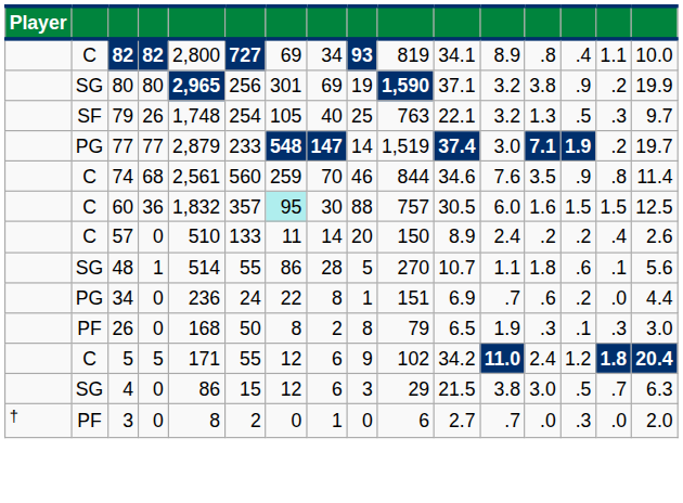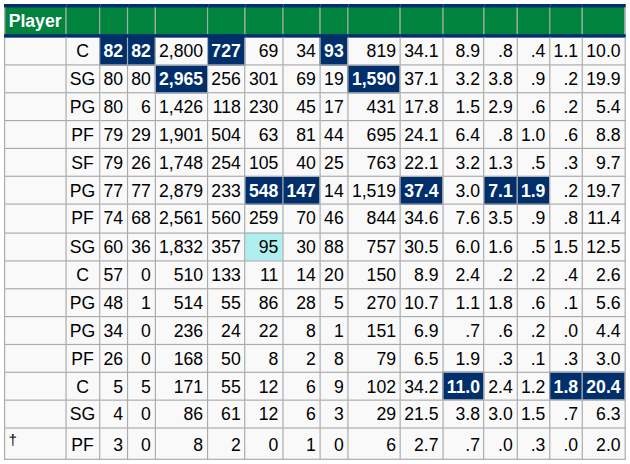+ row: PG | 80 | 6 | 1,426 | 118 | 230 | 45 | 17 | 431 | 17.8 | 1.5 | 2.9 | .6 | .2 | 5.4
+ row: PF | 79 | 29 | 1,901 | 504 | 63 | 81 | 44 | 695 | 24.1 | 6.4 | .8 | 1.0 | .6 | 8.8
74 | column 2: C -> PF
60 | column 2: C -> SG
60 | column 14: 1.5 -> .5
48 | column 2: SG -> PG
4 | column 6: 15 -> 61
4 | column 14: .5 -> 1.5
